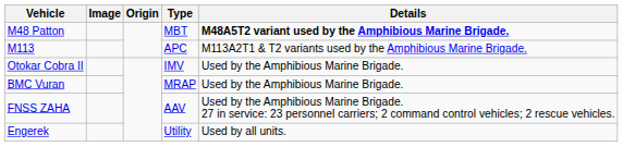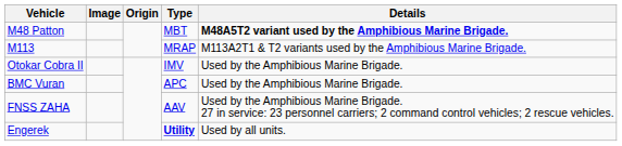M113 | Type: APC -> MRAP
BMC Vuran | Type: MRAP -> APC
Engerek | Type: normal -> bold
